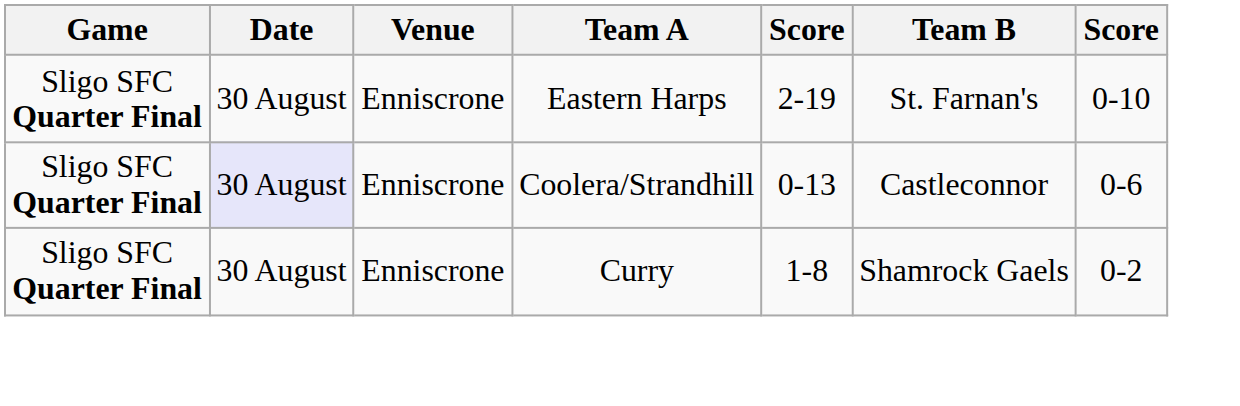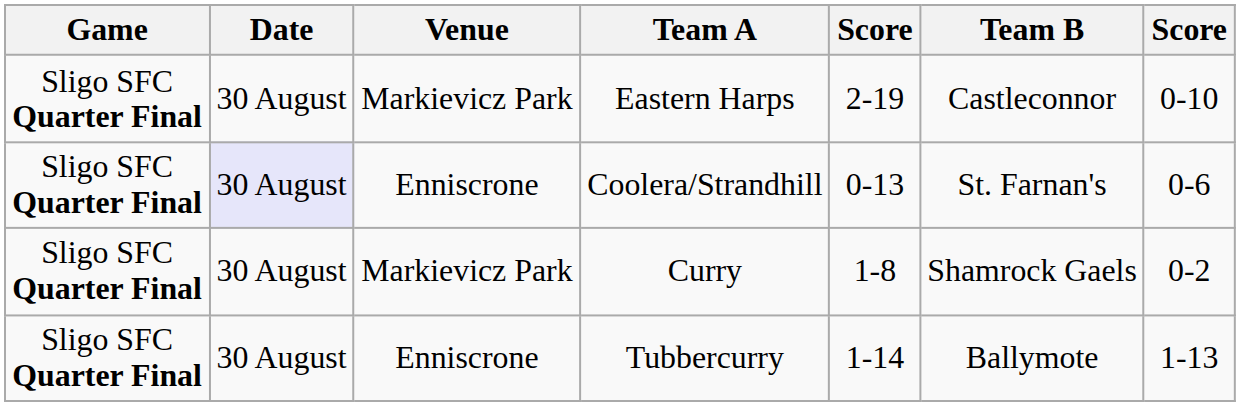Eastern Harps | Venue: Enniscrone -> Markievicz Park
Eastern Harps | Team B: St. Farnan's -> Castleconnor
Coolera/Strandhill | Team B: Castleconnor -> St. Farnan's
Curry | Venue: Enniscrone -> Markievicz Park
+ row: Sligo SFC Quarter Final | 30 August | Enniscrone | Tubbercurry | 1-14 | Ballymote | 1-13
